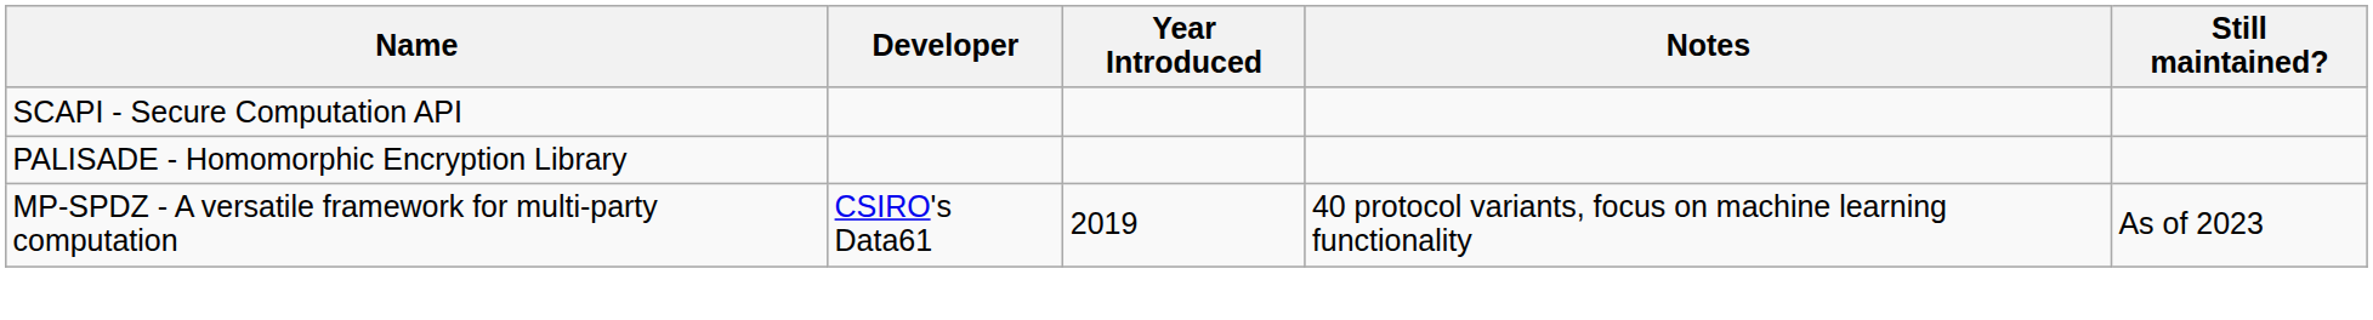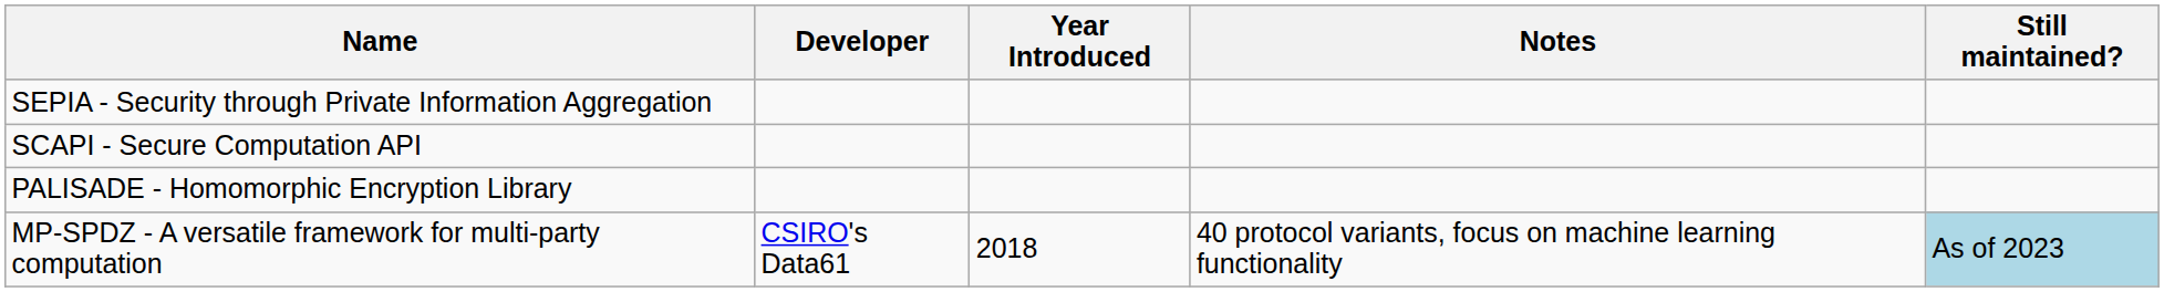+ row: SEPIA - Security through Private Information Aggregation
MP-SPDZ - A versatile framework for multi-party computation | Year Introduced: 2019 -> 2018
MP-SPDZ - A versatile framework for multi-party computation | Still maintained?: no background -> lightblue background
